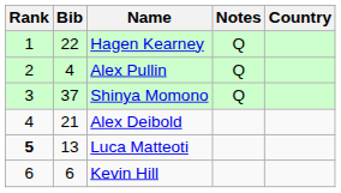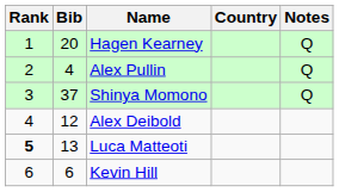columns swapped: Country <-> Notes
Hagen Kearney | Bib: 22 -> 20
Alex Deibold | Bib: 21 -> 12
